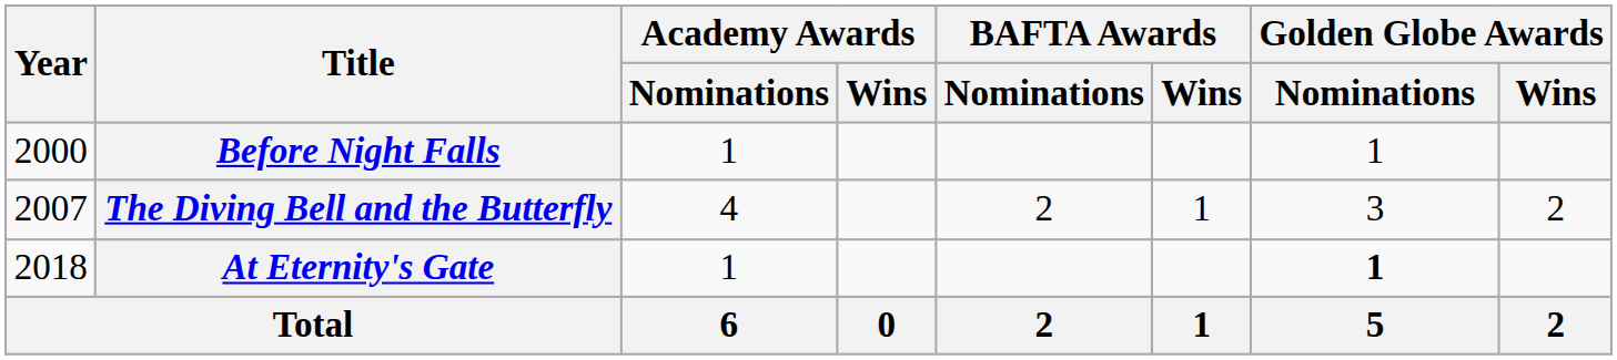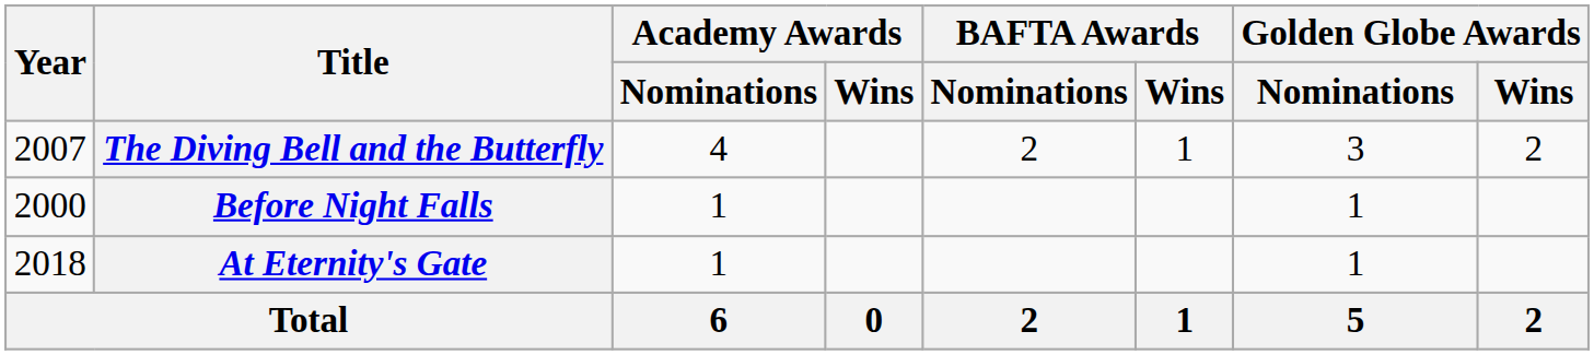rows swapped: Before Night Falls <-> The Diving Bell and the Butterfly
At Eternity's Gate | Golden Globe Awards / Nominations: bold -> normal
